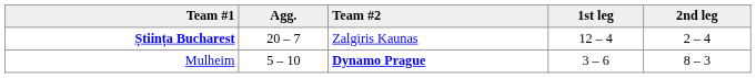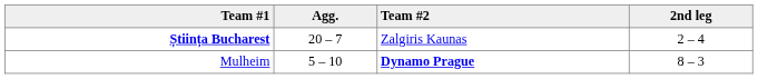- column: 1st leg | 12 – 4 | 3 – 6
